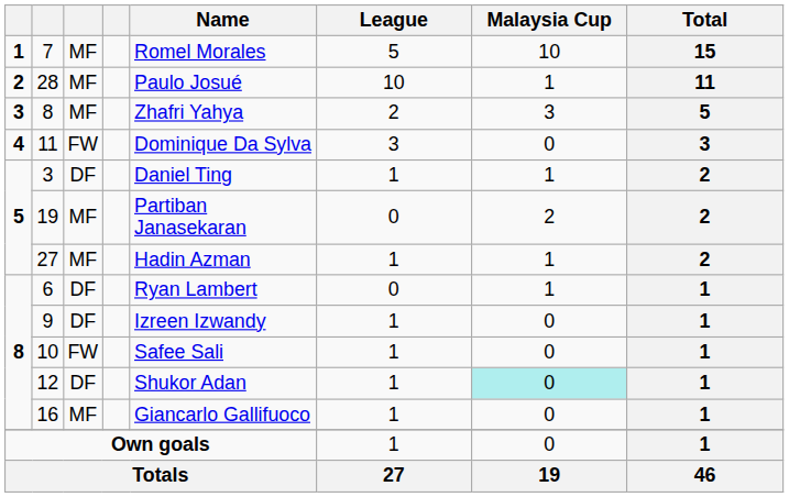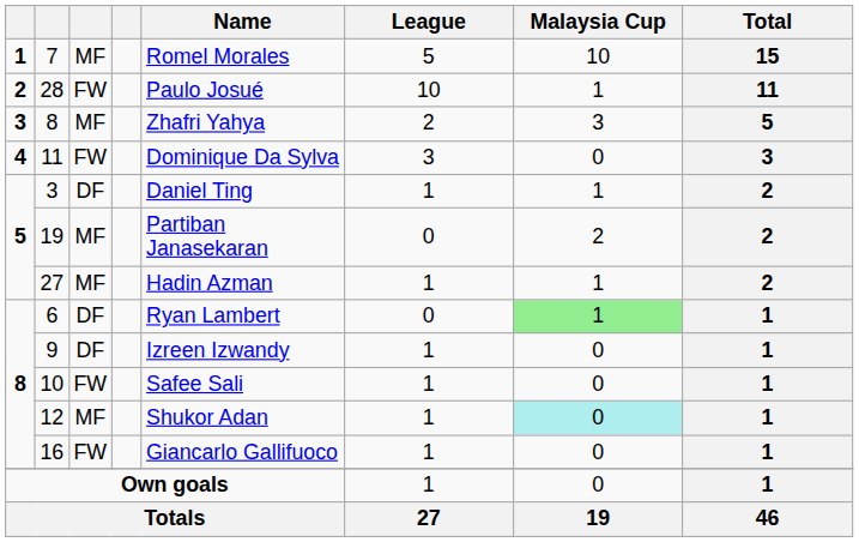28 | column 3: MF -> FW
6 | Malaysia Cup: no background -> lightgreen background
12 | column 3: DF -> MF
16 | column 3: MF -> FW
